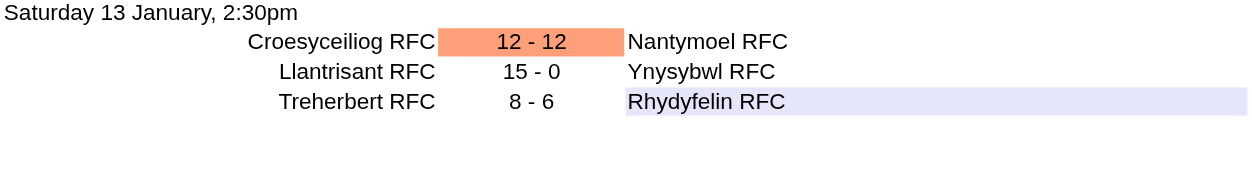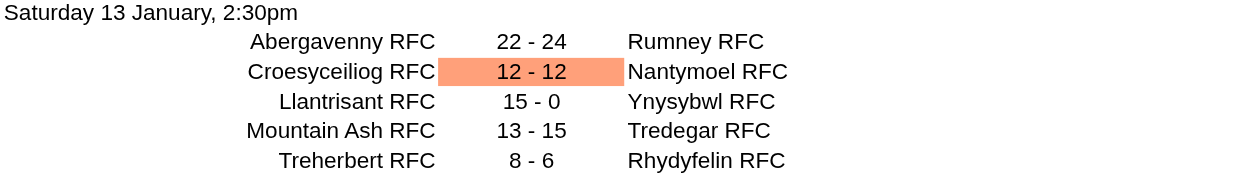+ row: Abergavenny RFC | 22 - 24 | Rumney RFC
+ row: Mountain Ash RFC | 13 - 15 | Tredegar RFC
Treherbert RFC | column 3: lavender background -> no background
